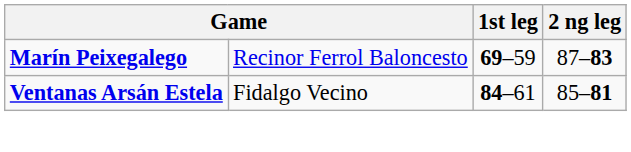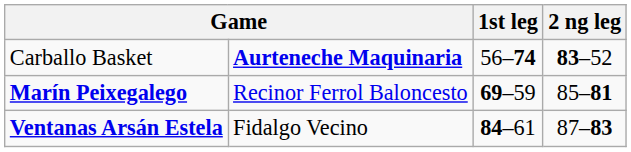+ row: Carballo Basket | Aurteneche Maquinaria | 56–74 | 83–52
Marín Peixegalego | 2 ng leg: 87–83 -> 85–81
Ventanas Arsán Estela | 2 ng leg: 85–81 -> 87–83
